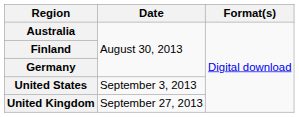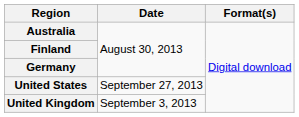United States | Date: September 3, 2013 -> September 27, 2013
United Kingdom | Date: September 27, 2013 -> September 3, 2013
